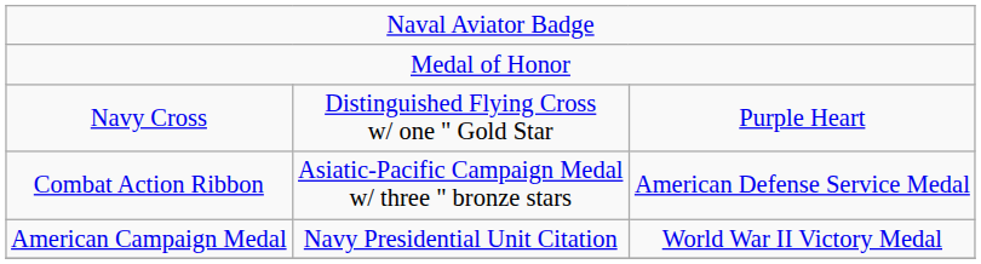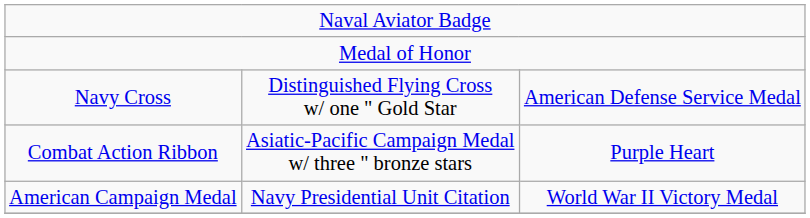Navy Cross | column 3: Purple Heart -> American Defense Service Medal
Combat Action Ribbon | column 3: American Defense Service Medal -> Purple Heart
